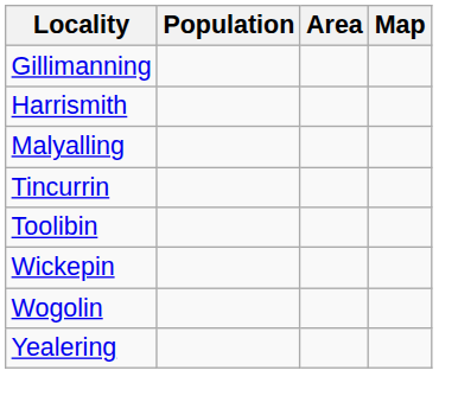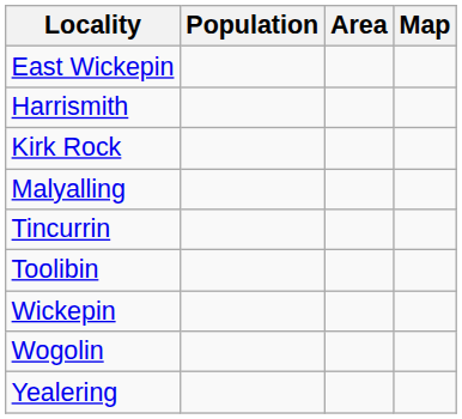+ row: East Wickepin
- row: Gillimanning
+ row: Kirk Rock
